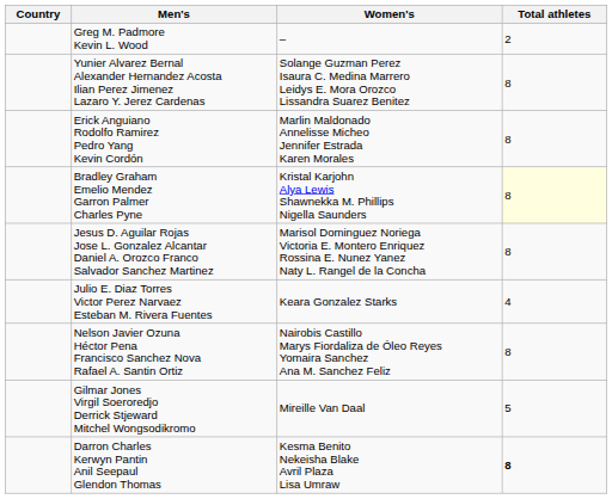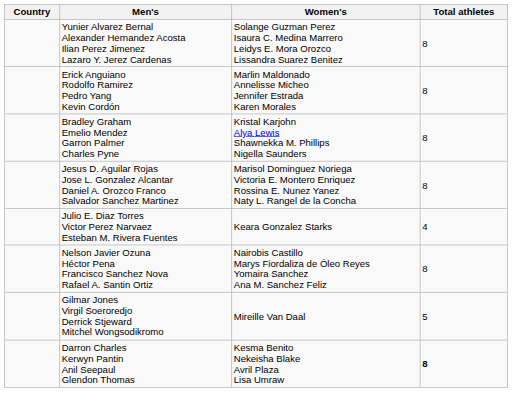- row: Greg M. Padmore Kevin L. Wood | – | 2
Bradley Graham Emelio Mendez Garron Palmer Charles Pyne | Total athletes: lightyellow background -> no background
